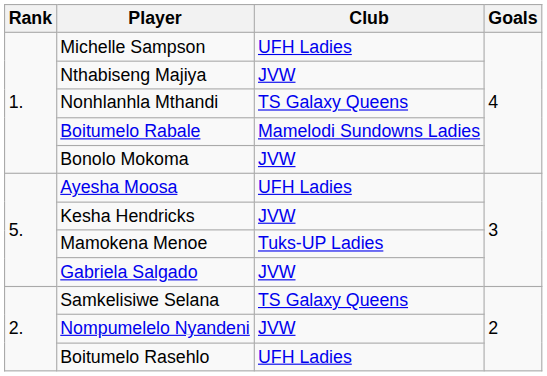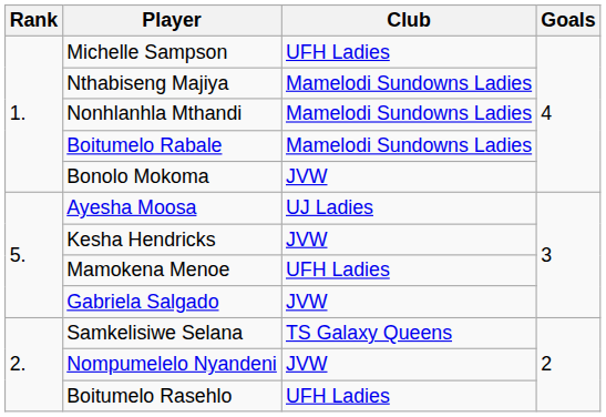Nthabiseng Majiya | Club: JVW -> Mamelodi Sundowns Ladies
Nonhlanhla Mthandi | Club: TS Galaxy Queens -> Mamelodi Sundowns Ladies
Ayesha Moosa | Club: UFH Ladies -> UJ Ladies
Mamokena Menoe | Club: Tuks-UP Ladies -> UFH Ladies
